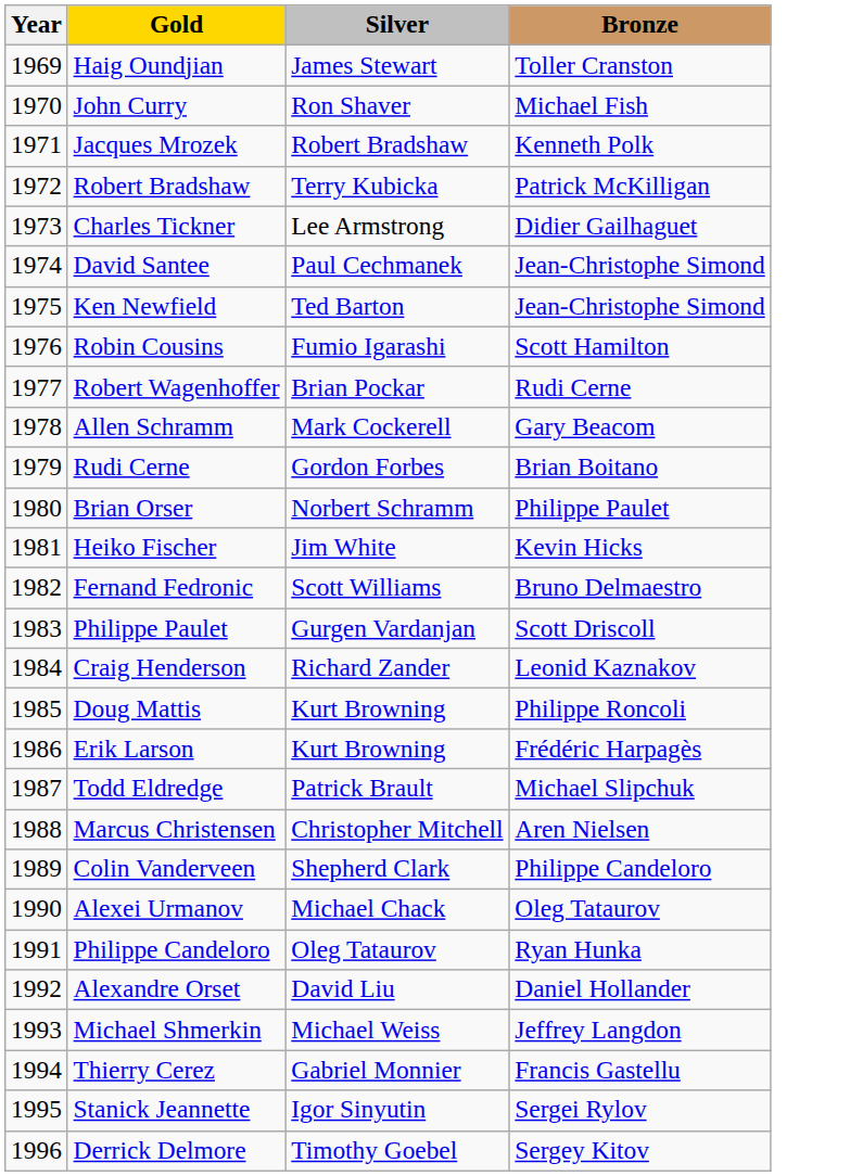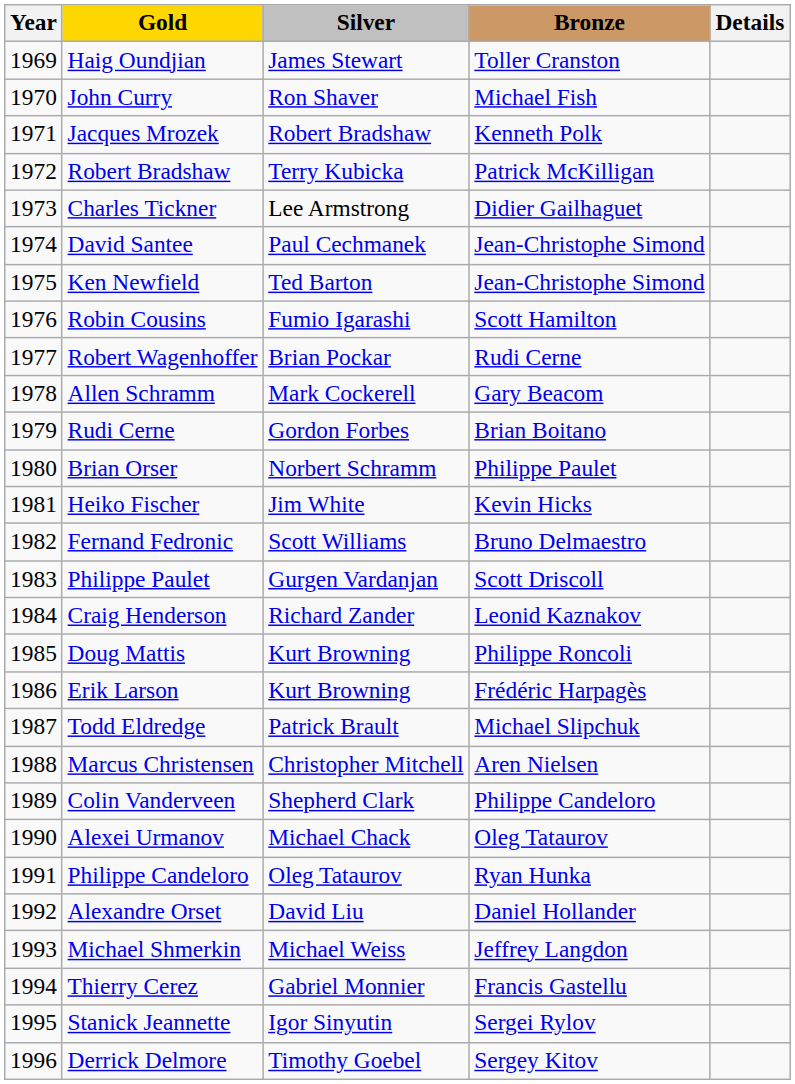+ column: Details
